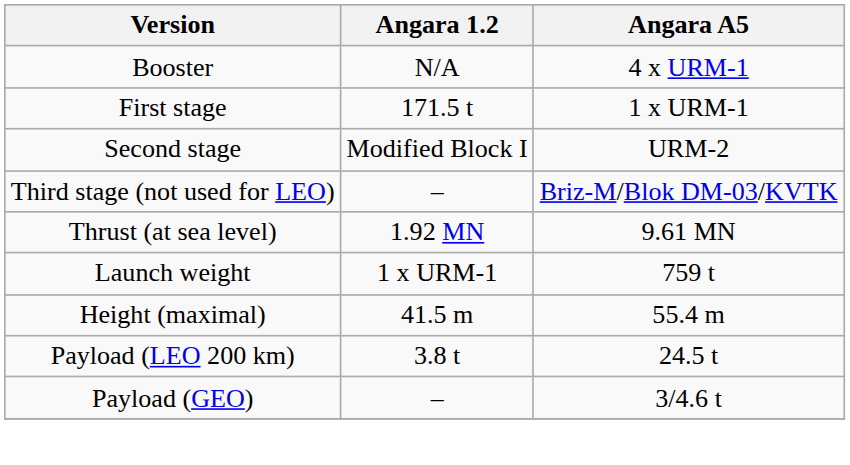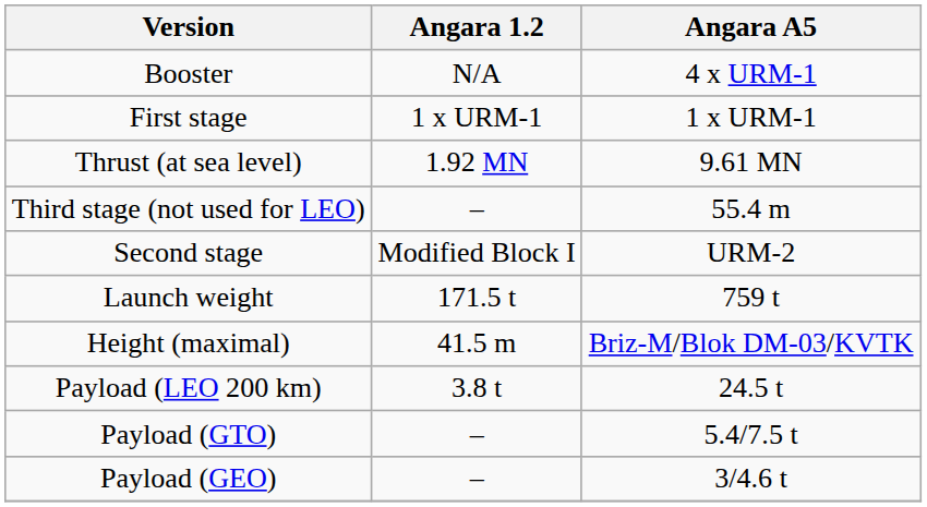First stage | Angara 1.2: 171.5 t -> 1 x URM-1
rows swapped: Second stage <-> Thrust (at sea level)
Third stage (not used for LEO) | Angara A5: Briz-M/Blok DM-03/KVTK -> 55.4 m
Launch weight | Angara 1.2: 1 x URM-1 -> 171.5 t
Height (maximal) | Angara A5: 55.4 m -> Briz-M/Blok DM-03/KVTK
+ row: Payload (GTO) | – | 5.4/7.5 t
